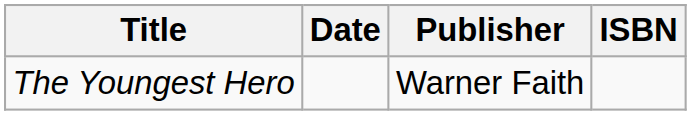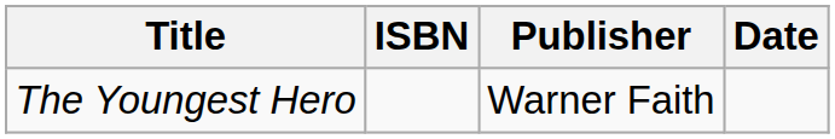columns swapped: Date <-> ISBN
